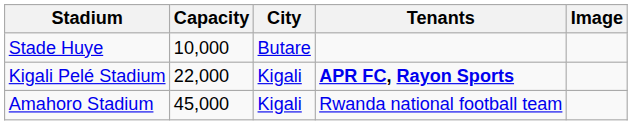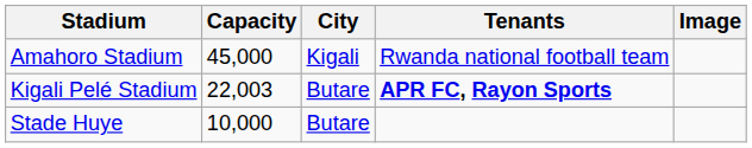rows swapped: Amahoro Stadium <-> Stade Huye
Kigali Pelé Stadium | Capacity: 22,000 -> 22,003
Kigali Pelé Stadium | City: Kigali -> Butare
